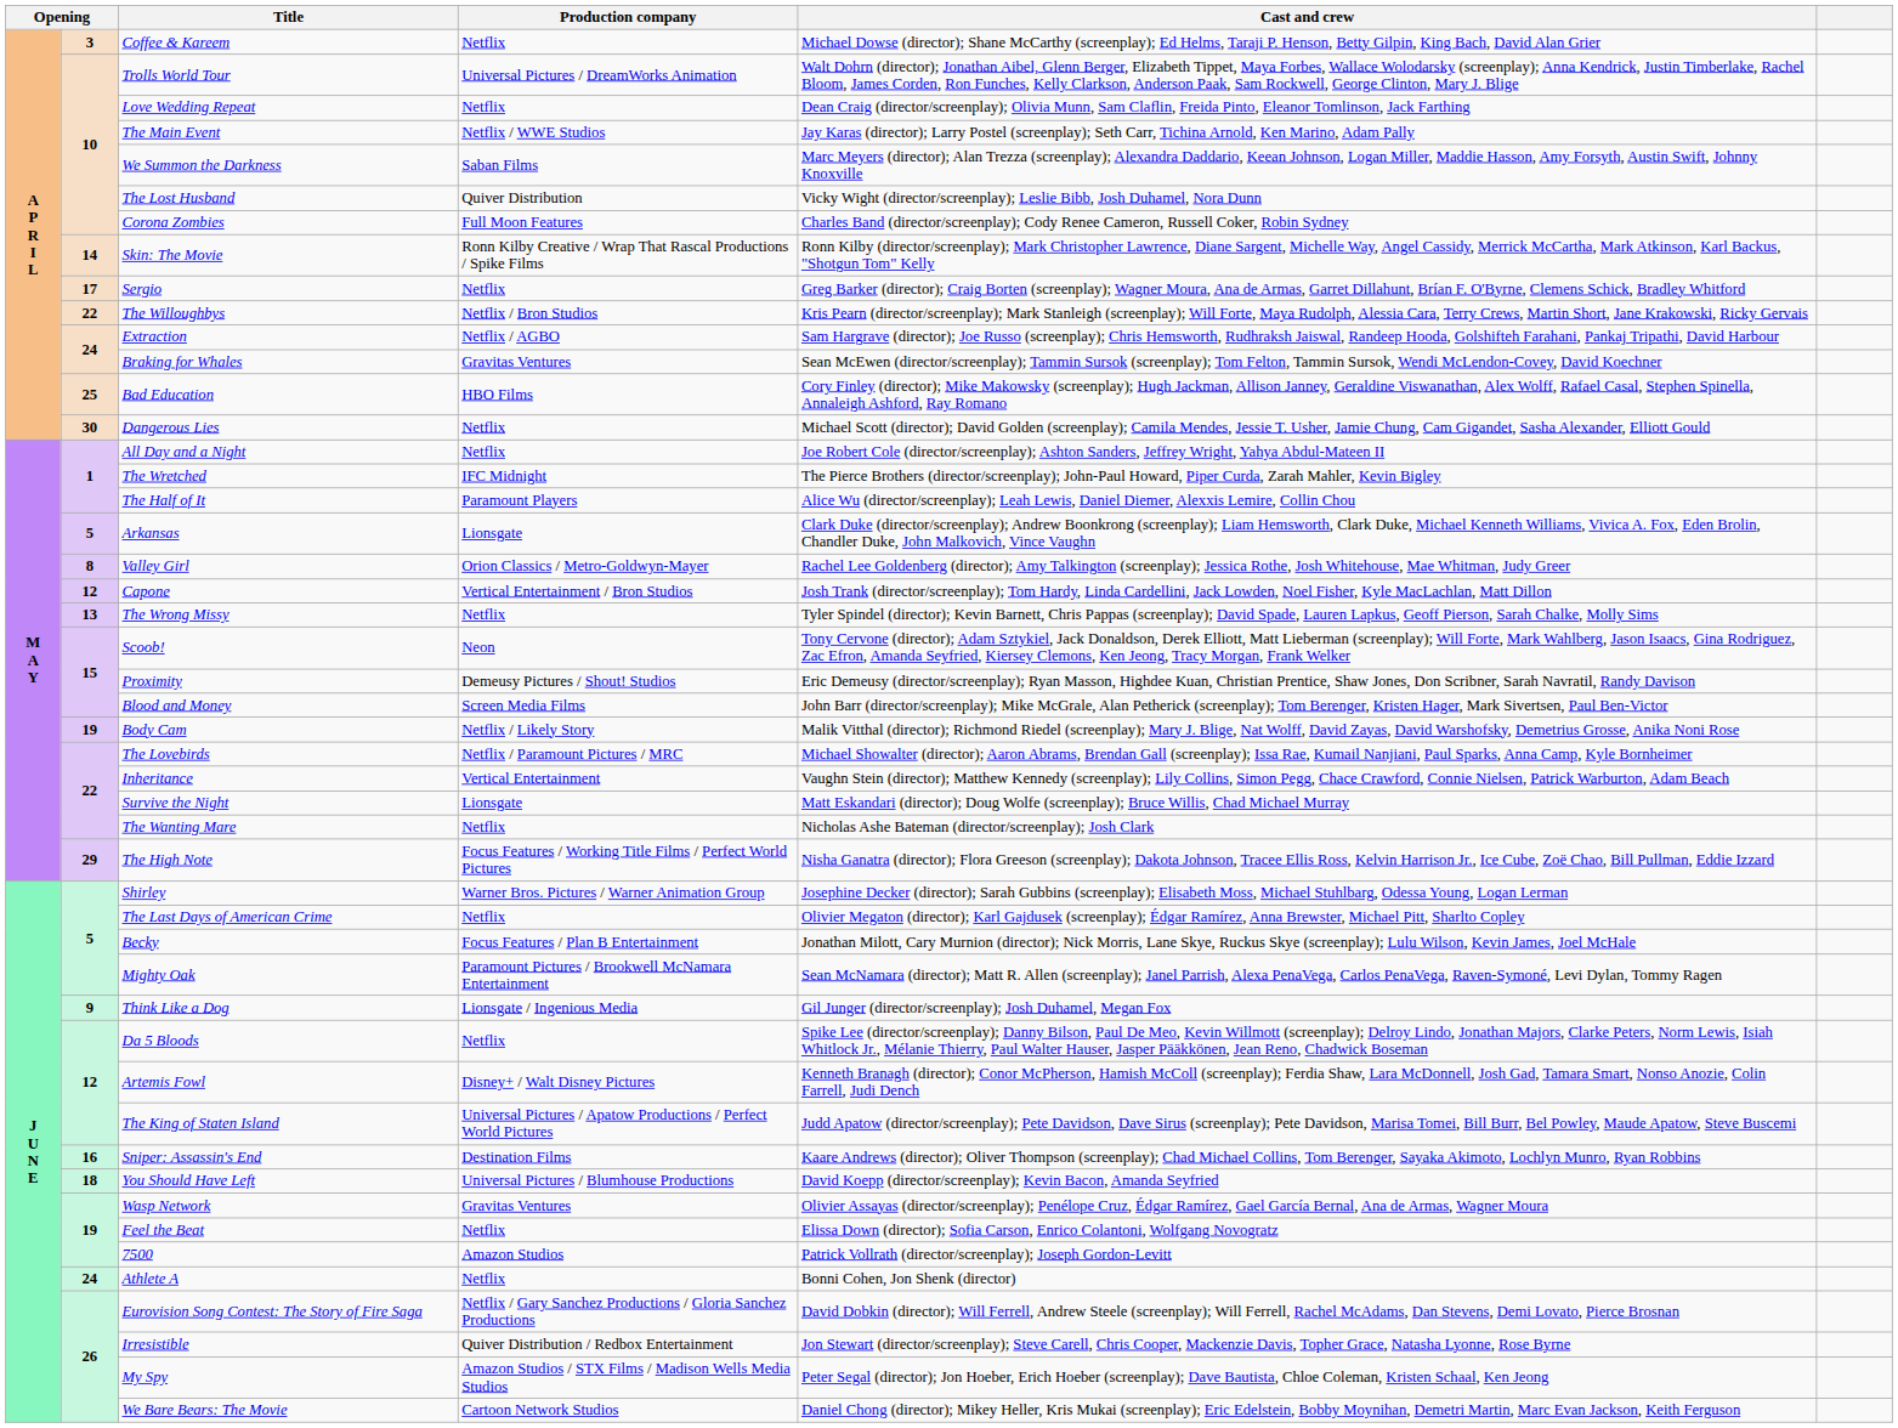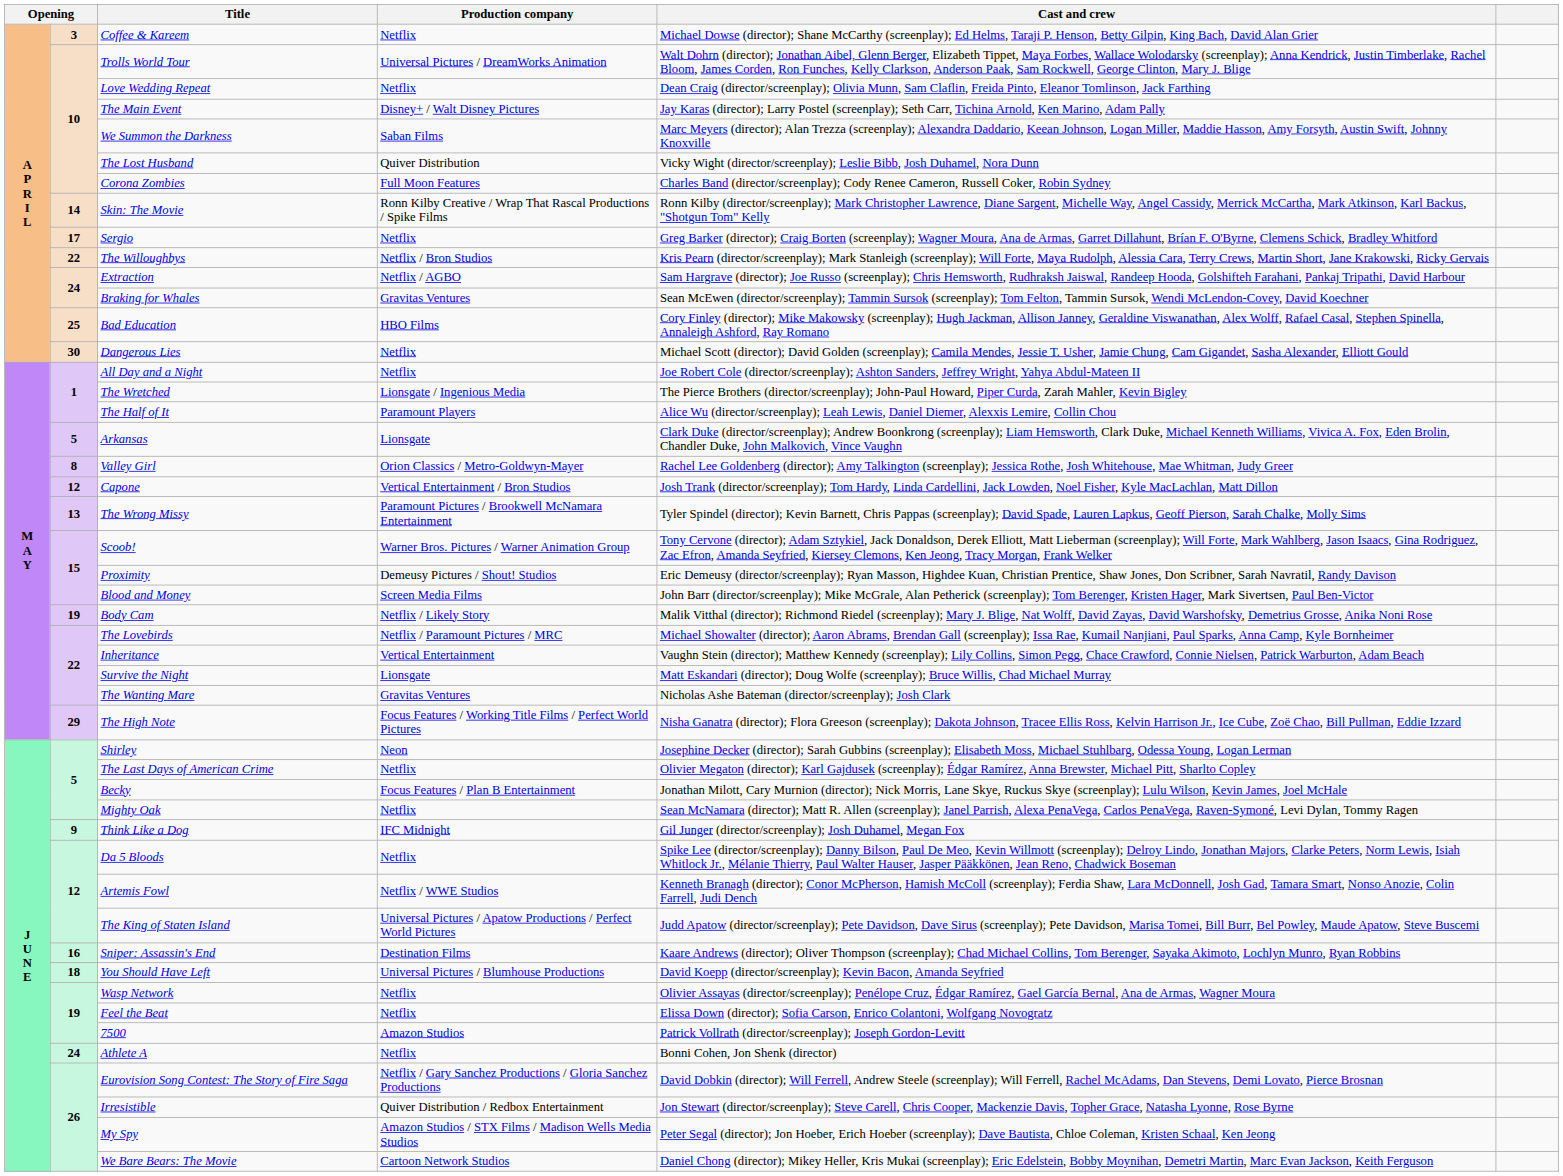The Main Event | Production company: Netflix / WWE Studios -> Disney+ / Walt Disney Pictures
The Wretched | Production company: IFC Midnight -> Lionsgate / Ingenious Media
The Wrong Missy | Production company: Netflix -> Paramount Pictures / Brookwell McNamara Entertainment
Scoob! | Production company: Neon -> Warner Bros. Pictures / Warner Animation Group
The Wanting Mare | Production company: Netflix -> Gravitas Ventures
Shirley | Production company: Warner Bros. Pictures / Warner Animation Group -> Neon
Mighty Oak | Production company: Paramount Pictures / Brookwell McNamara Entertainment -> Netflix
Think Like a Dog | Production company: Lionsgate / Ingenious Media -> IFC Midnight
Artemis Fowl | Production company: Disney+ / Walt Disney Pictures -> Netflix / WWE Studios
Wasp Network | Production company: Gravitas Ventures -> Netflix
